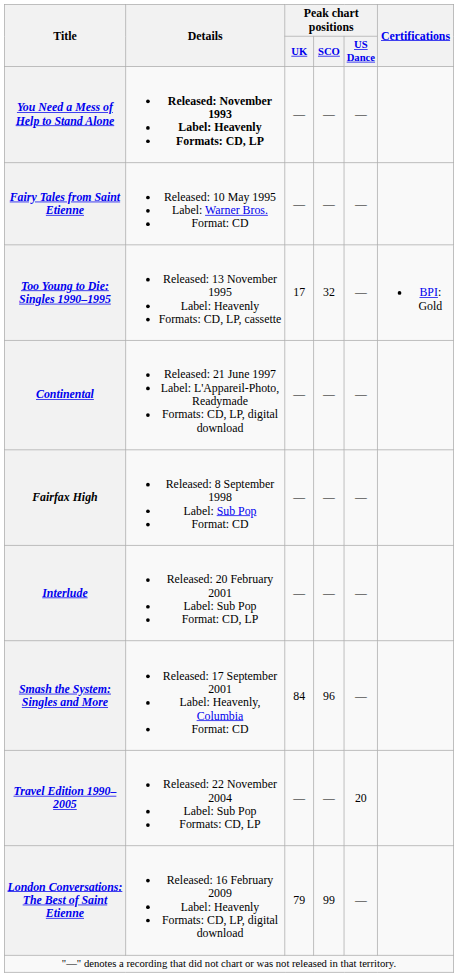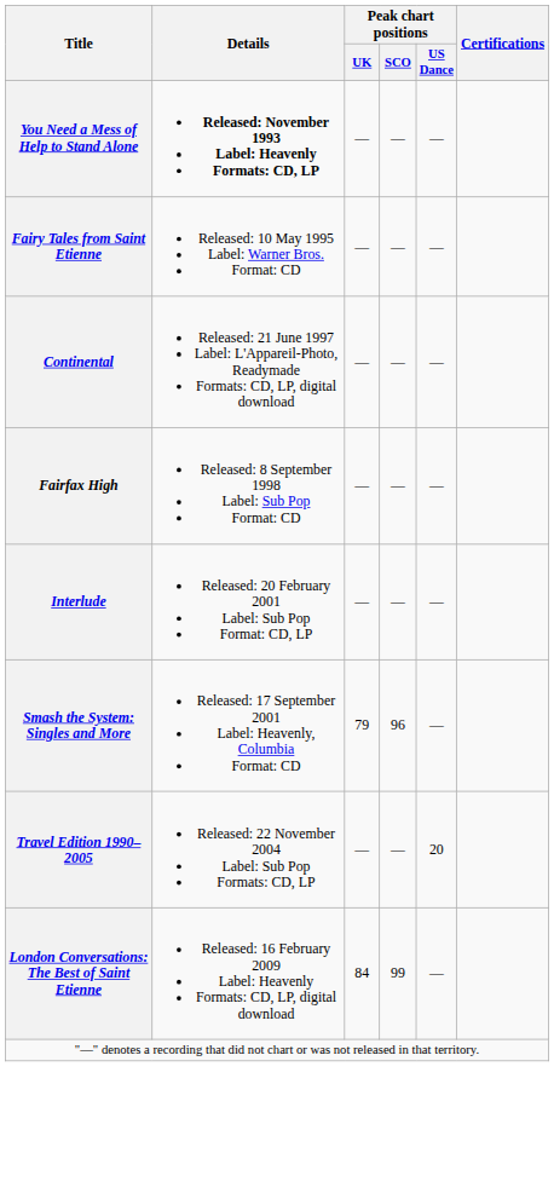- row: Too Young to Die: Singles 1990–1995 | Released: 13 November 1995 Label: Heavenly Formats: CD, LP, cassette | 17 | 32 | — | BPI: Gold
Smash the System: Singles and More | Peak chart positions / UK: 84 -> 79
London Conversations: The Best of Saint Etienne | Peak chart positions / UK: 79 -> 84
